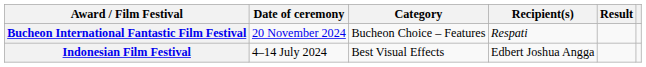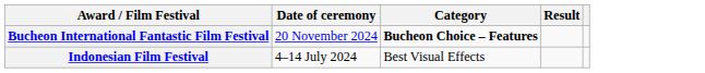- column: Recipient(s) | Respati | Edbert Joshua Angga
Bucheon International Fantastic Film Festival | Category: normal -> bold
